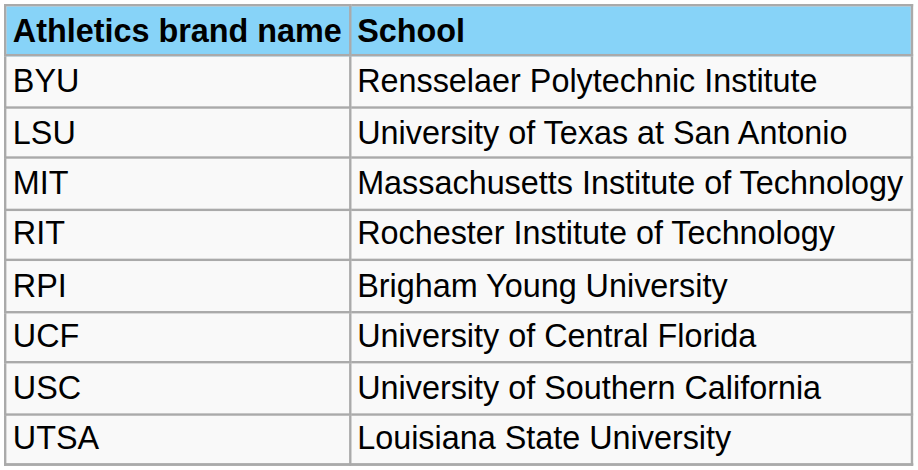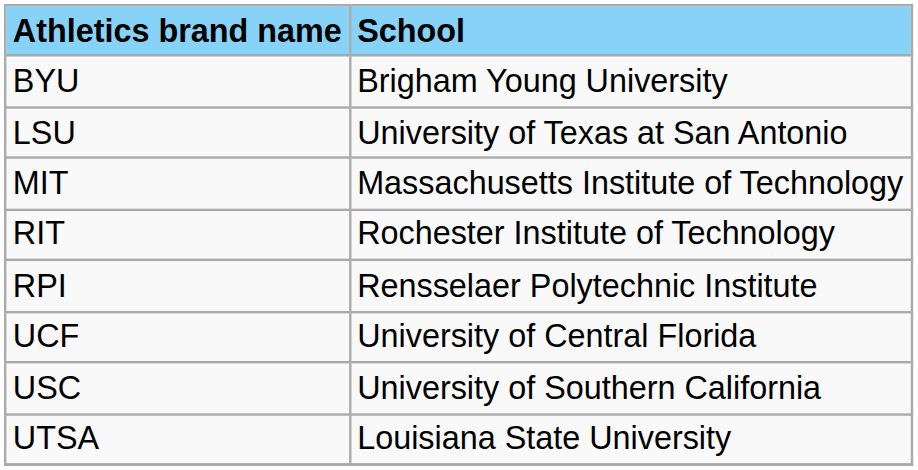BYU | School: Rensselaer Polytechnic Institute -> Brigham Young University
RPI | School: Brigham Young University -> Rensselaer Polytechnic Institute
